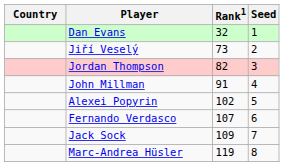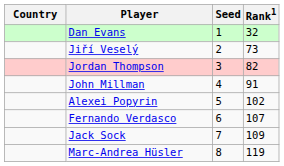columns swapped: Rank1 <-> Seed
